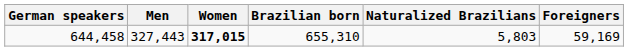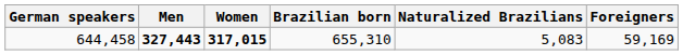644,458 | Men: normal -> bold
644,458 | Naturalized Brazilians: 5,803 -> 5,083
